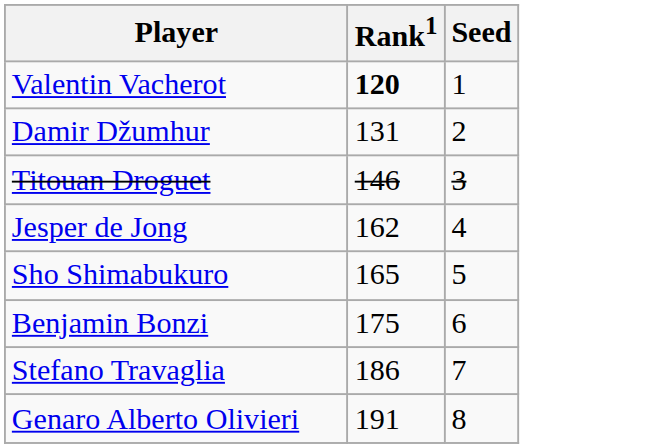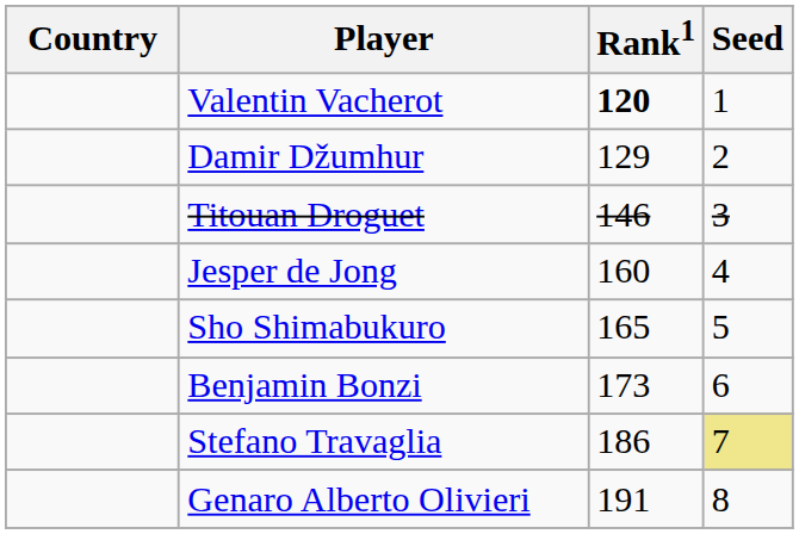+ column: Country
Damir Džumhur | Rank1: 131 -> 129
Jesper de Jong | Rank1: 162 -> 160
Benjamin Bonzi | Rank1: 175 -> 173
Stefano Travaglia | Seed: no background -> khaki background
